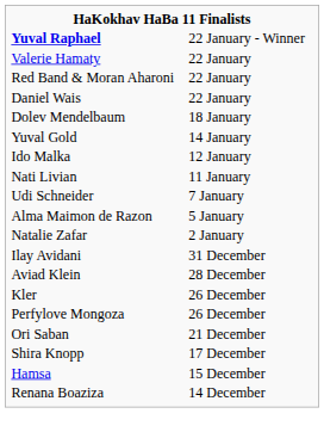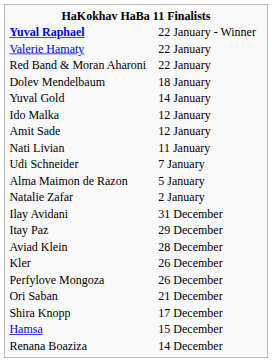- row: Daniel Wais | 22 January
+ row: Amit Sade | 12 January
+ row: Itay Paz | 29 December
